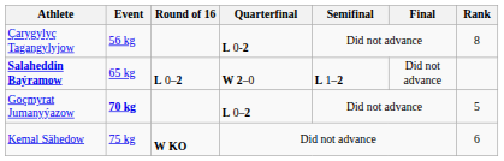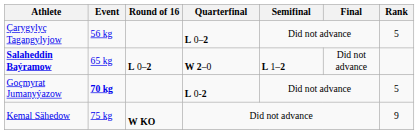Çarygylyç Tagangylyjow | Quarterfinal: L 0-2 -> L 0–2
Çarygylyç Tagangylyjow | Rank: 8 -> 5
Goçmyrat Jumanyýazow | Quarterfinal: L 0–2 -> L 0-2
Kemal Sähedow | Rank: 6 -> 9
